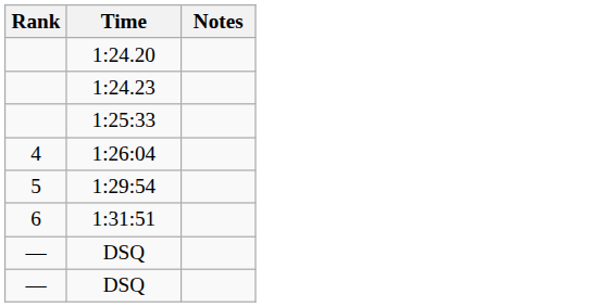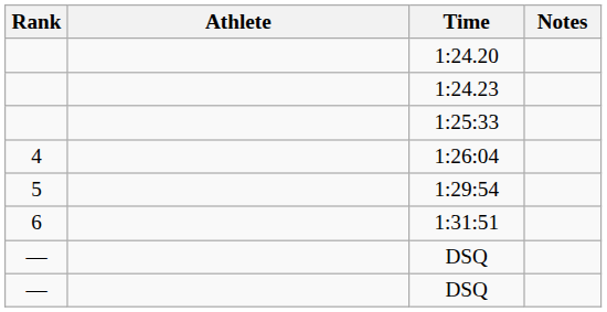+ column: Athlete
